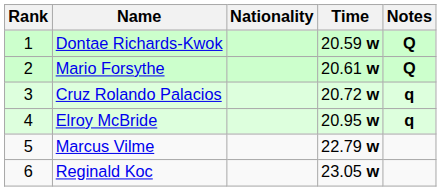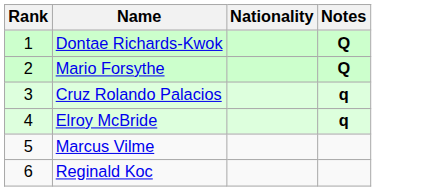- column: Time | 20.59 w | 20.61 w | 20.72 w | 20.95 w | 22.79 w | 23.05 w
